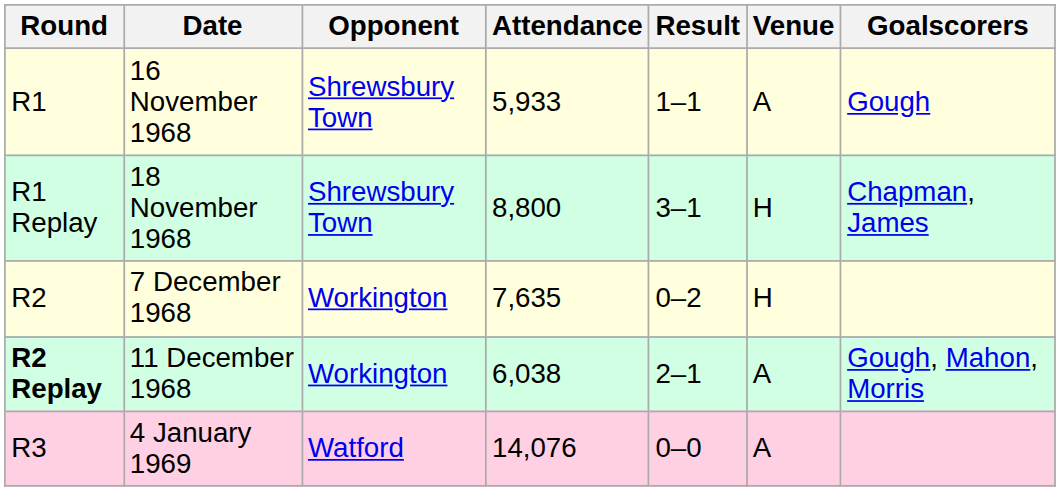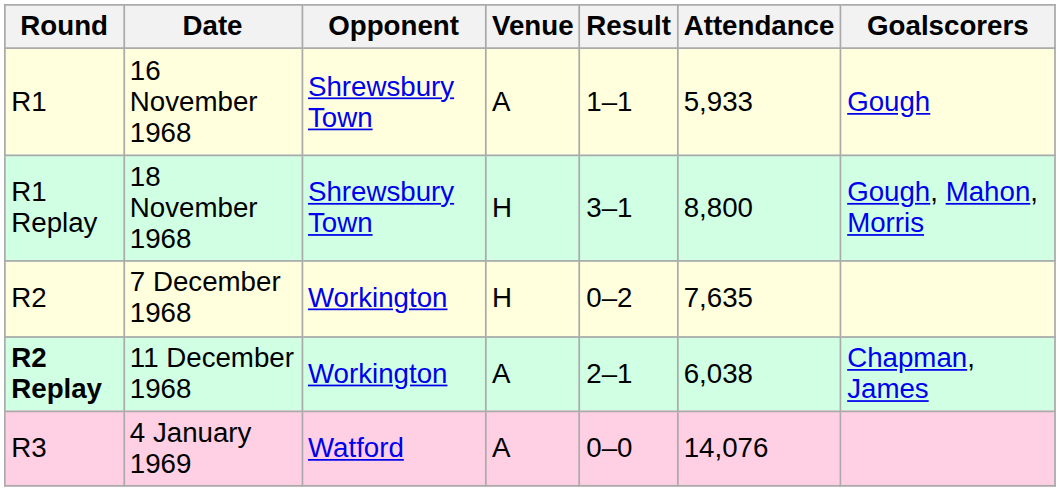columns swapped: Venue <-> Attendance
18 November 1968 | Goalscorers: Chapman, James -> Gough, Mahon, Morris
11 December 1968 | Goalscorers: Gough, Mahon, Morris -> Chapman, James
